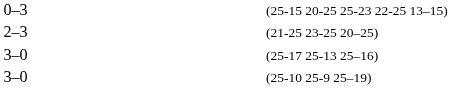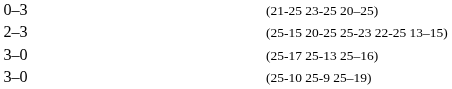0–3 | column 5: (25-15 20-25 25-23 22-25 13–15) -> (21-25 23-25 20–25)
2–3 | column 5: (21-25 23-25 20–25) -> (25-15 20-25 25-23 22-25 13–15)
